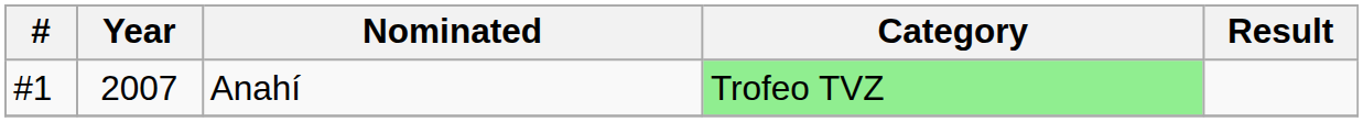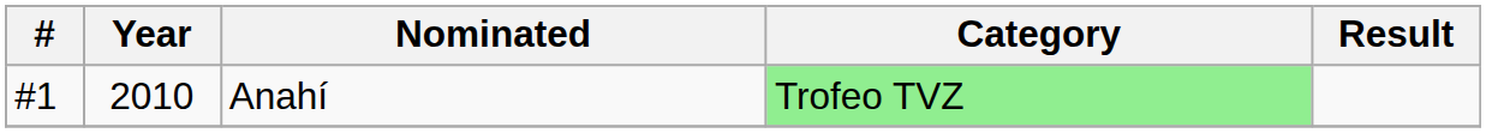Anahí | Year: 2007 -> 2010
